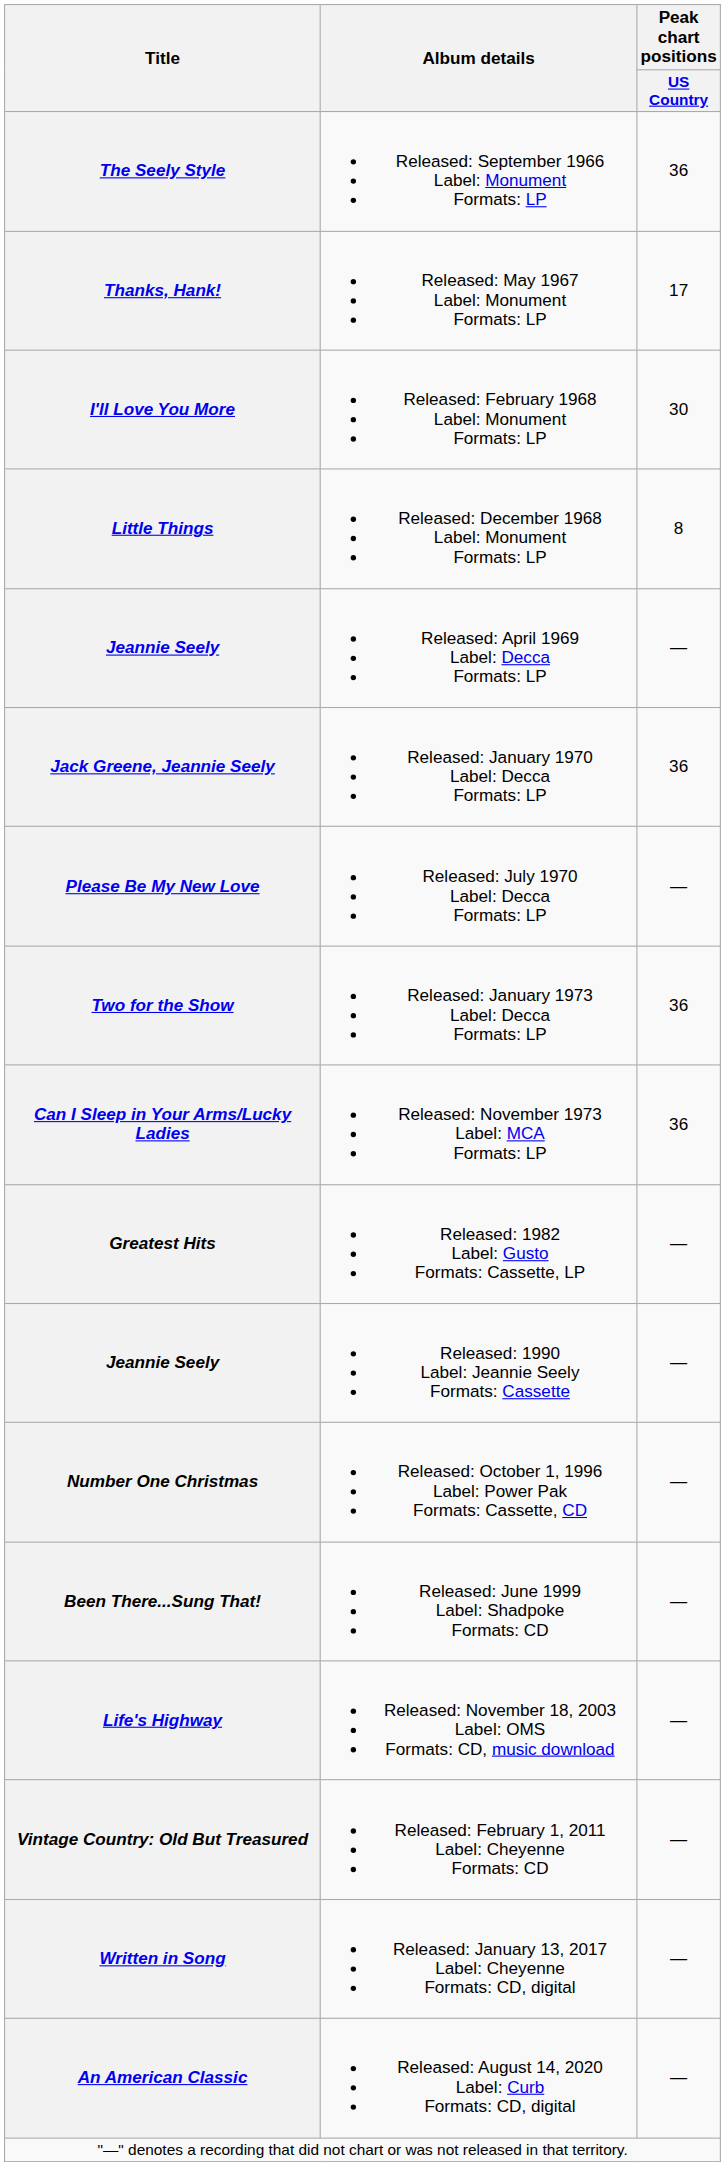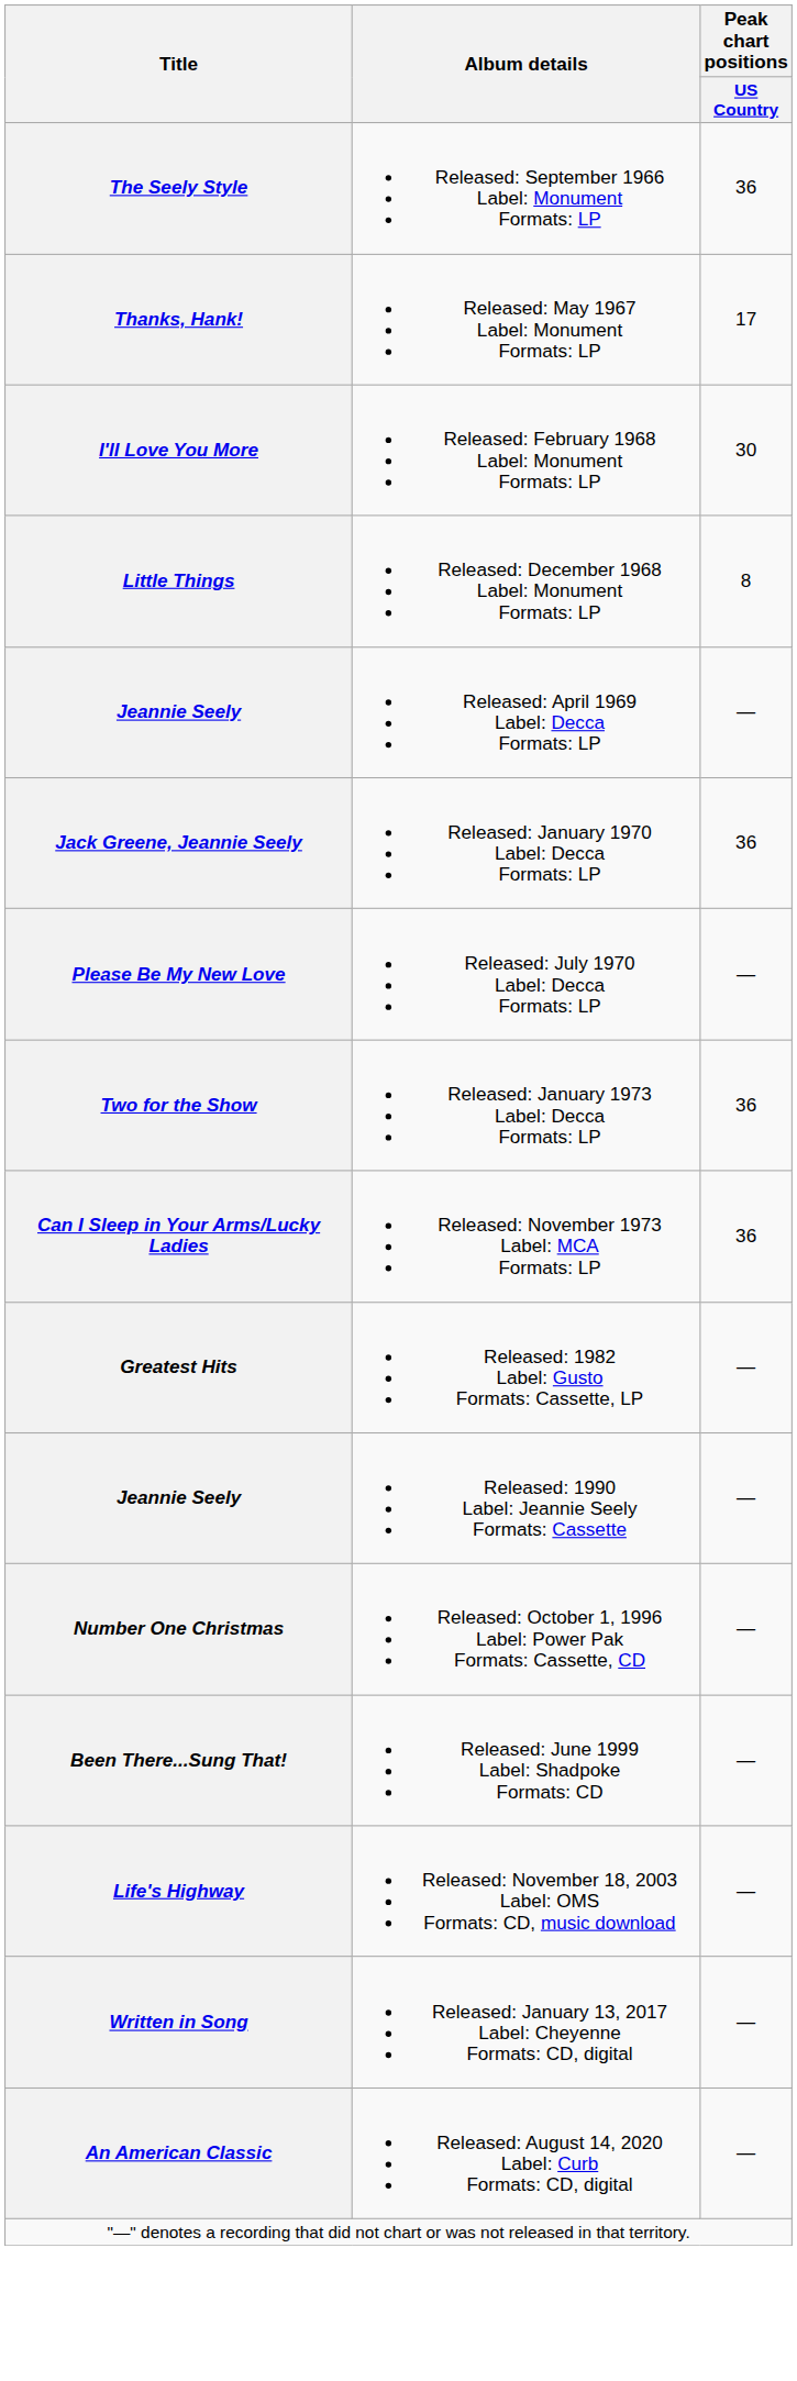- row: Vintage Country: Old But Treasured | Released: February 1, 2011 Label: Cheyenne Formats: CD | —
